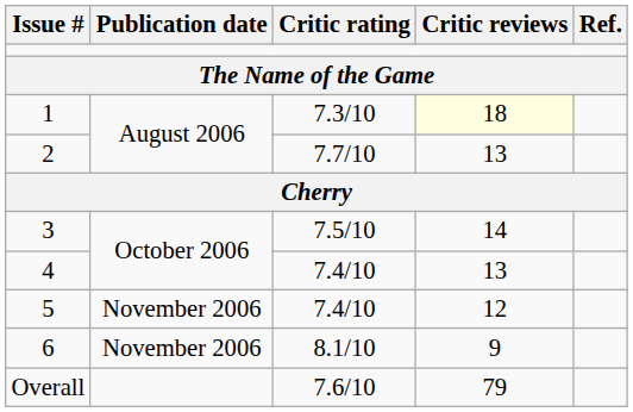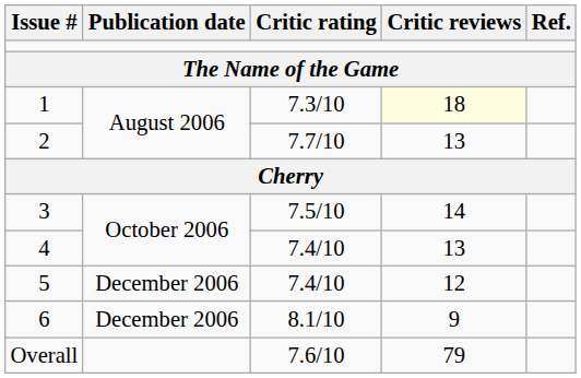5 | Publication date: November 2006 -> December 2006
6 | Publication date: November 2006 -> December 2006
